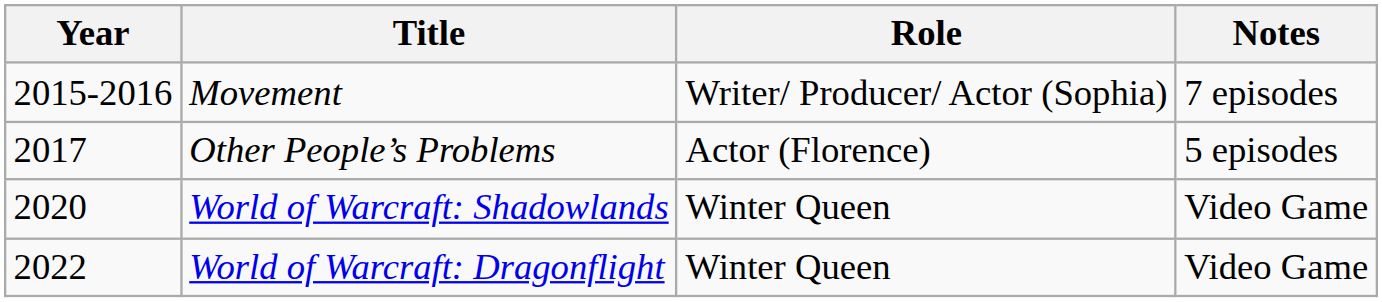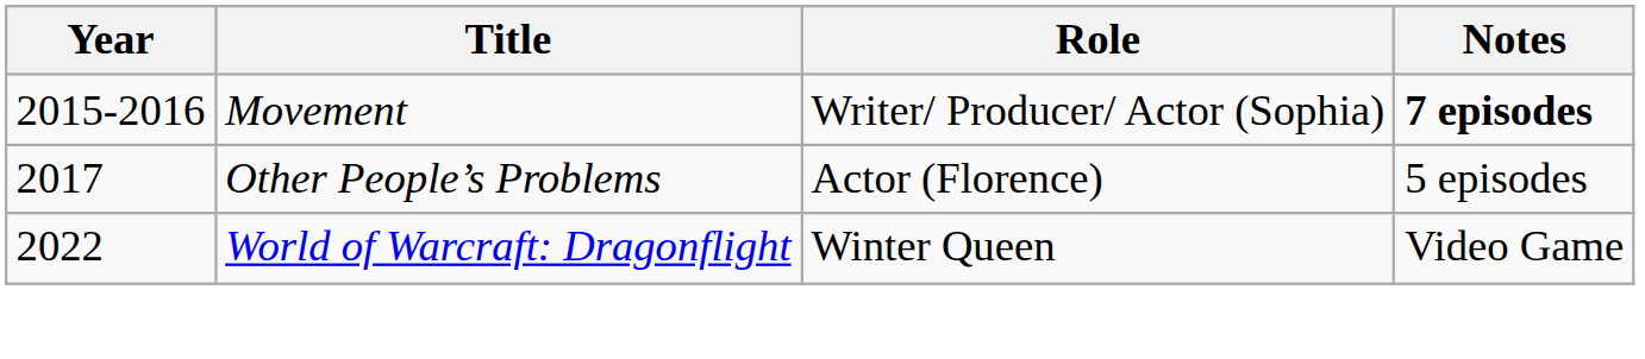Movement | Notes: normal -> bold
- row: 2020 | World of Warcraft: Shadowlands | Winter Queen | Video Game
